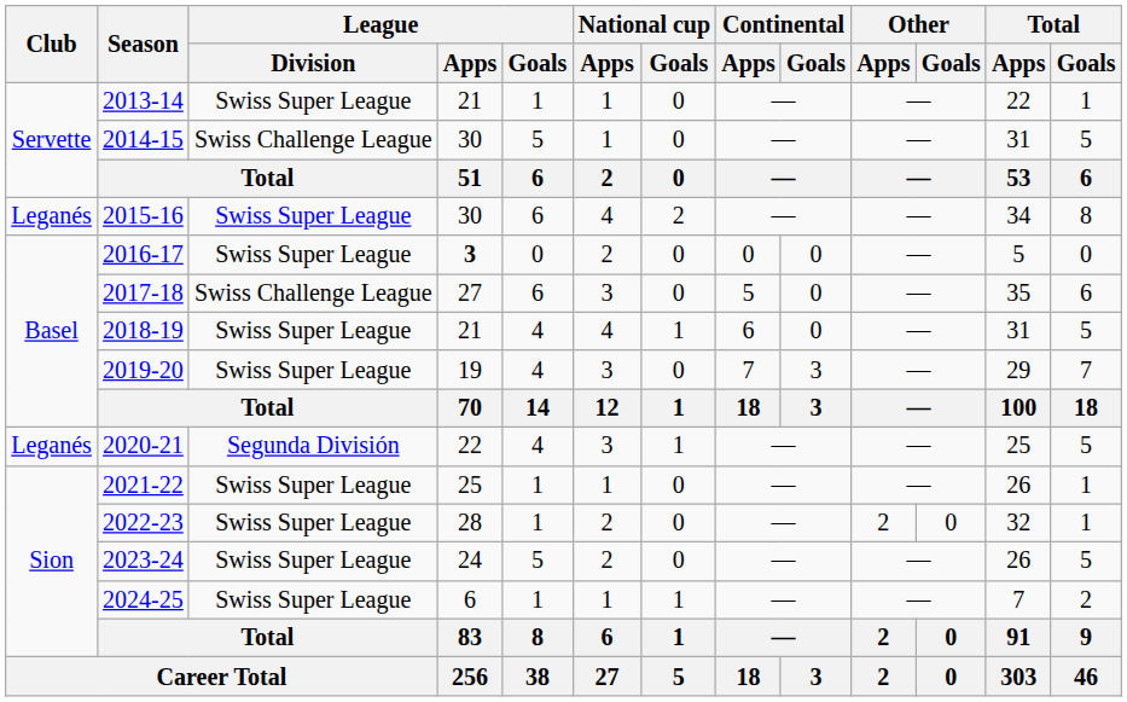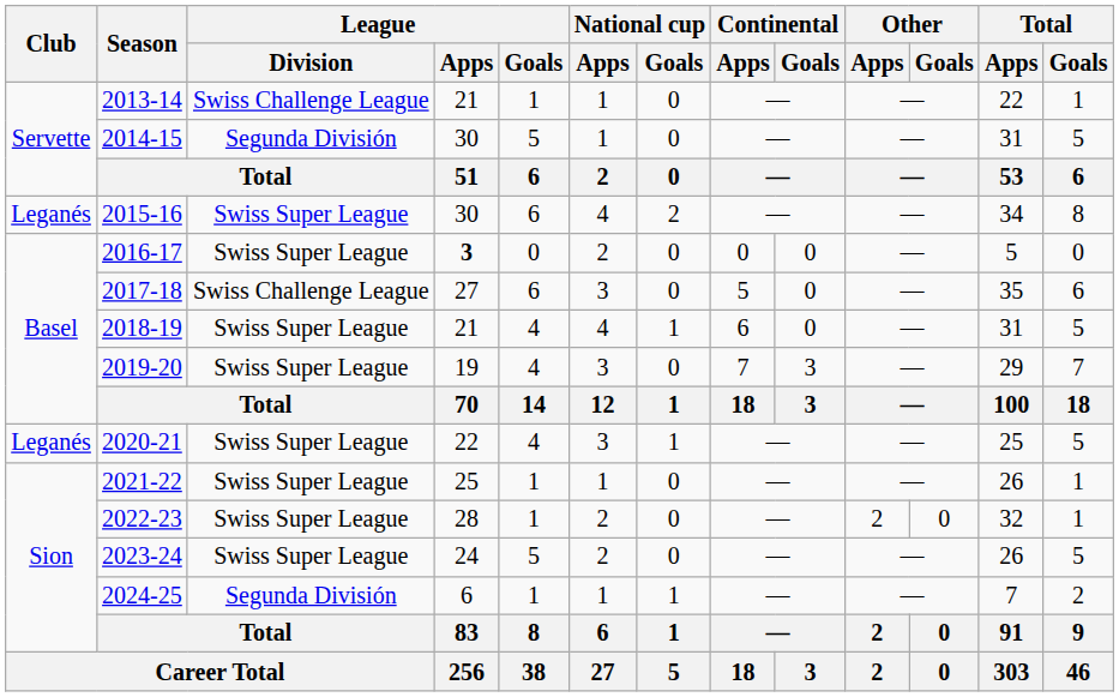2013-14 | League / Division: Swiss Super League -> Swiss Challenge League
2014-15 | League / Division: Swiss Challenge League -> Segunda División
2020-21 | League / Division: Segunda División -> Swiss Super League
2024-25 | League / Division: Swiss Super League -> Segunda División
